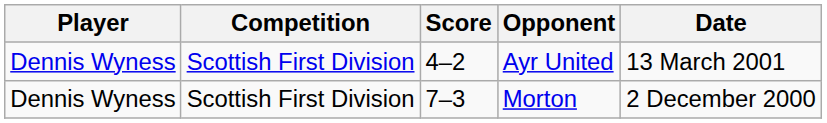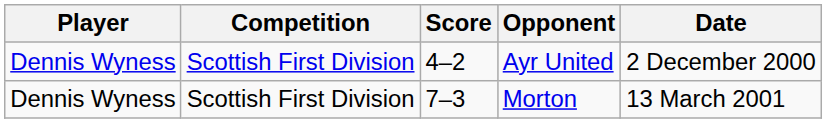Ayr United | Date: 13 March 2001 -> 2 December 2000
Morton | Date: 2 December 2000 -> 13 March 2001
